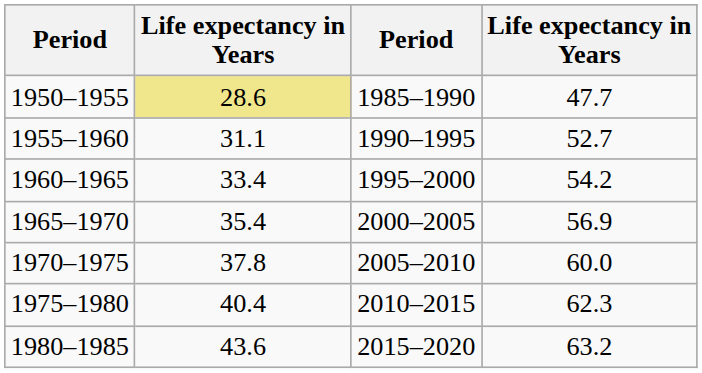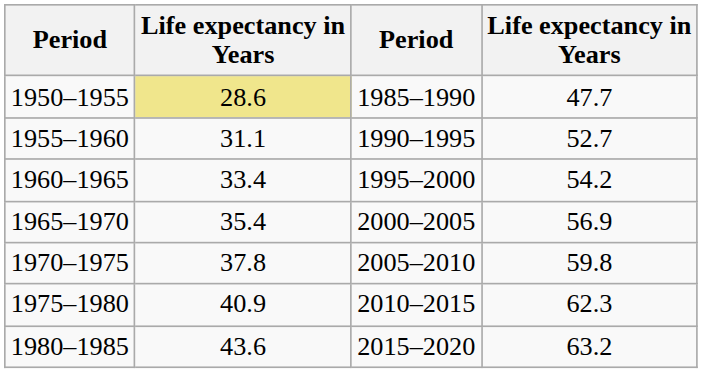1970–1975 | column 4: 60.0 -> 59.8
1975–1980 | column 2: 40.4 -> 40.9
